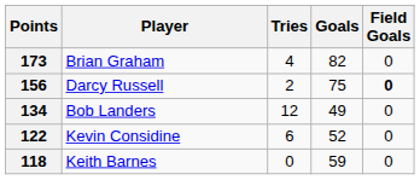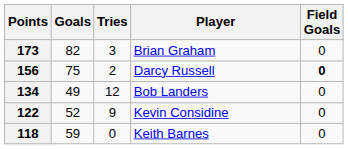columns swapped: Player <-> Goals
173 | Tries: 4 -> 3
122 | Tries: 6 -> 9
